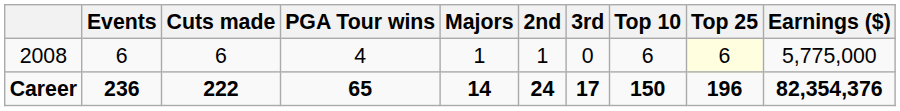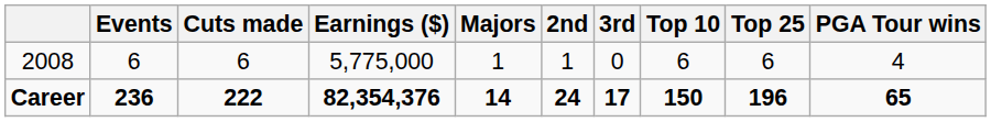columns swapped: PGA Tour wins <-> Earnings ($)
2008 | Top 25: lightyellow background -> no background
